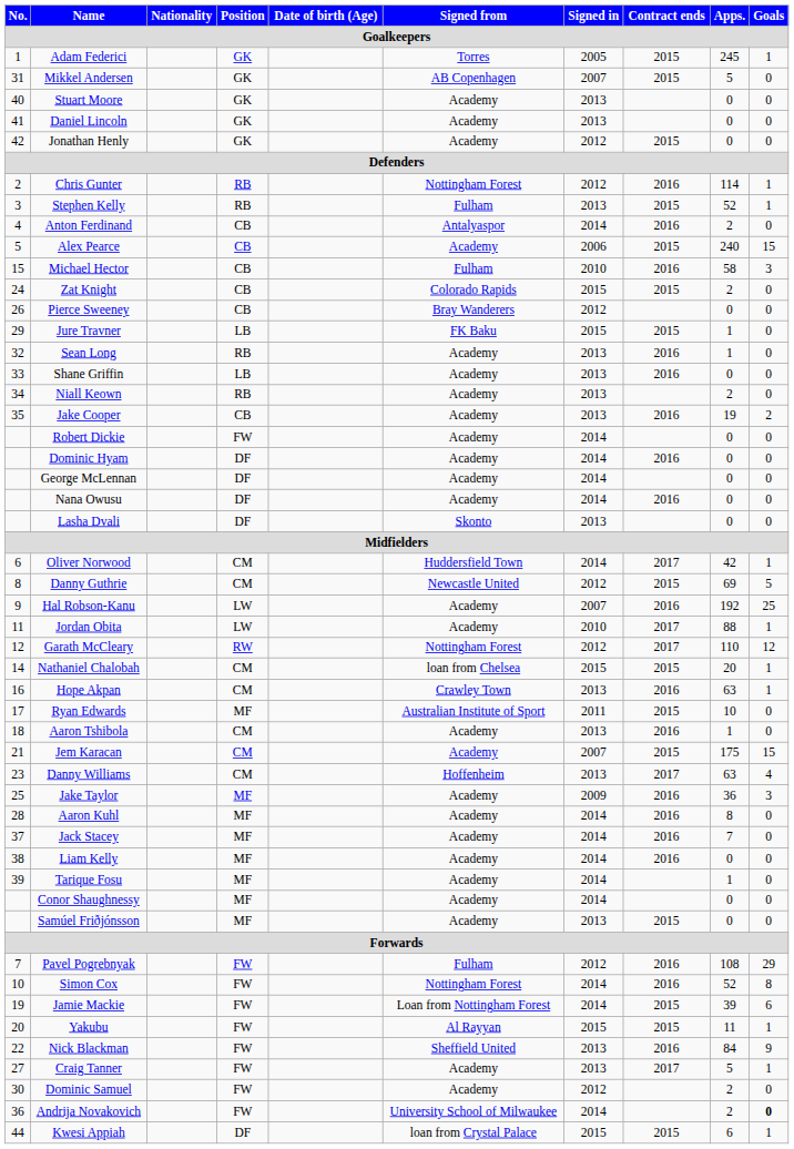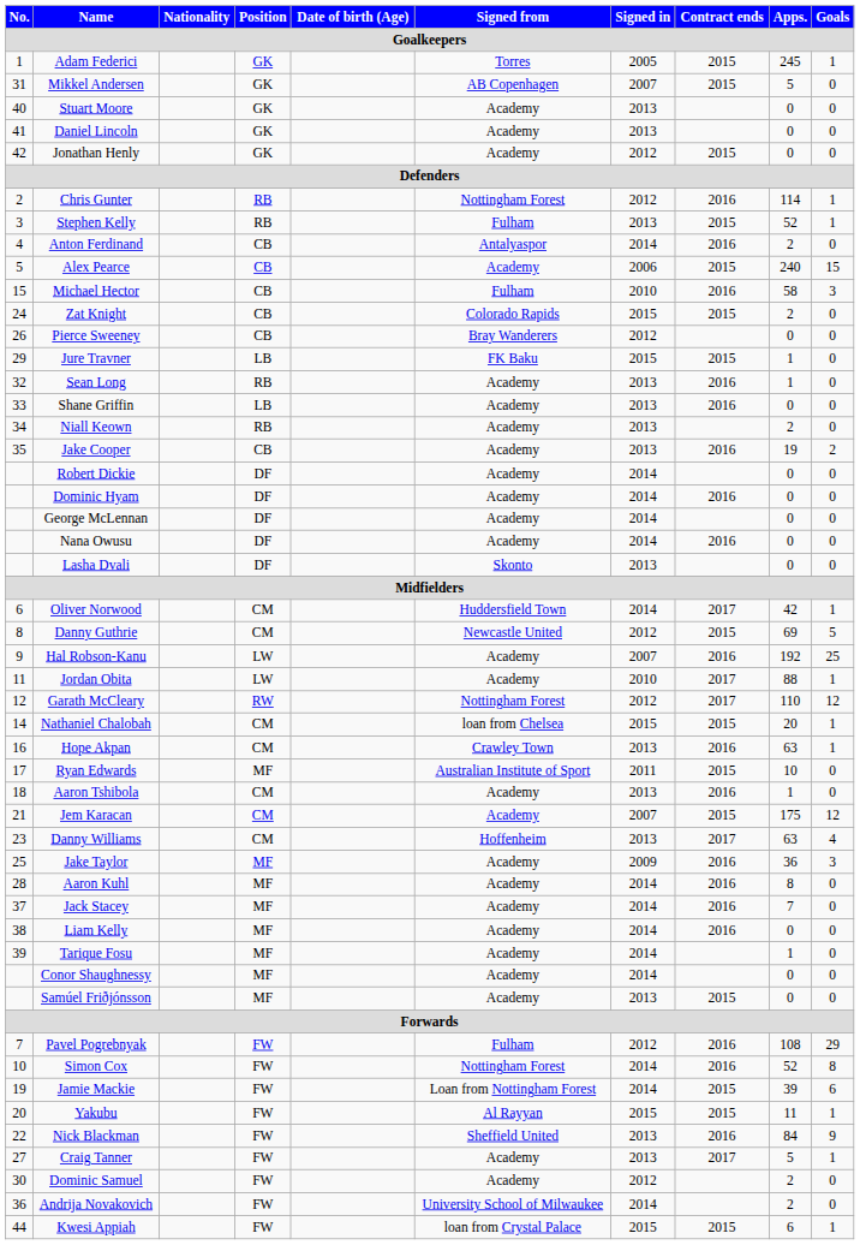Robert Dickie | Position: FW -> DF
Jem Karacan | Goals: 15 -> 12
Andrija Novakovich | Goals: bold -> normal
Kwesi Appiah | Position: DF -> FW
